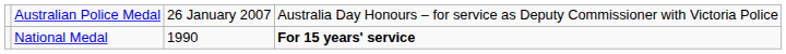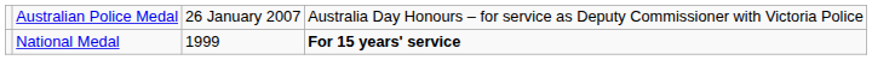National Medal | column 3: 1990 -> 1999
